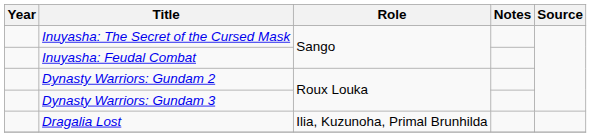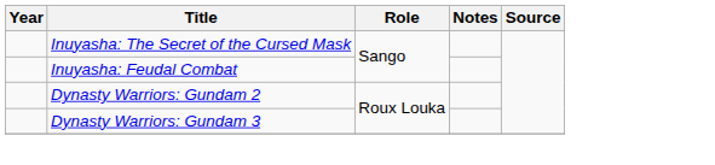- row: Dragalia Lost | Ilia, Kuzunoha, Primal Brunhilda
